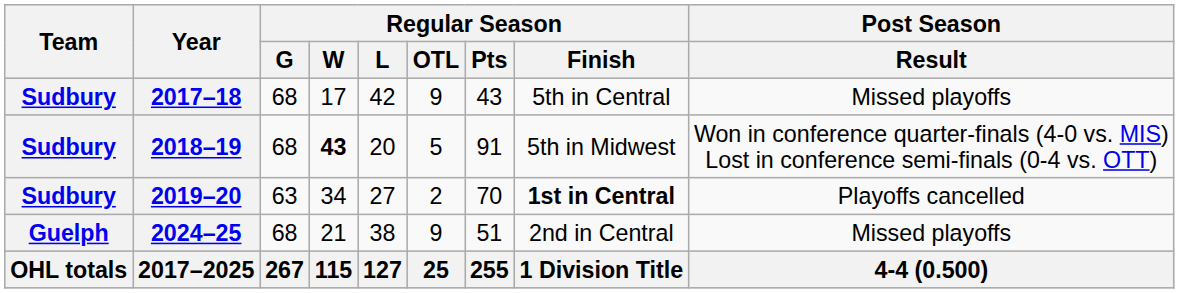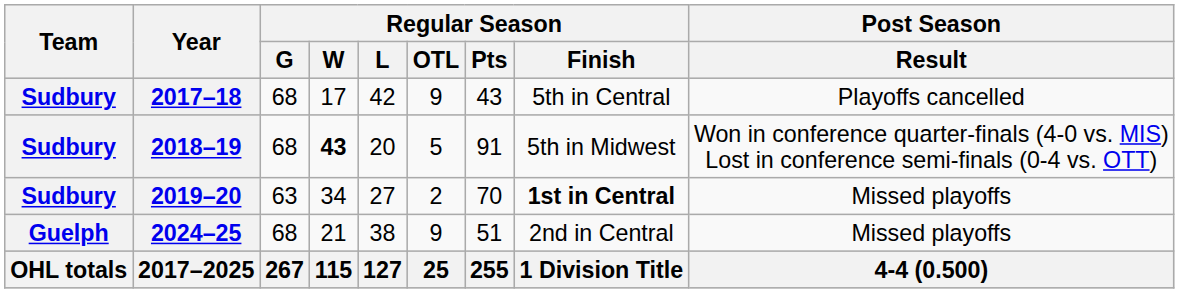2017–18 | Post Season / Result: Missed playoffs -> Playoffs cancelled
2019–20 | Post Season / Result: Playoffs cancelled -> Missed playoffs
